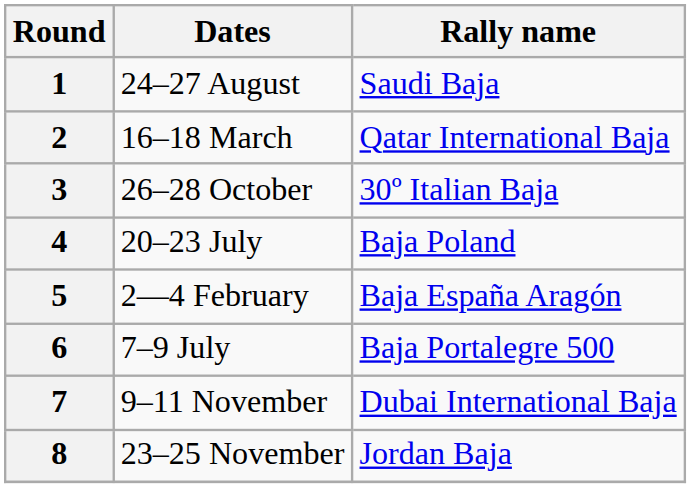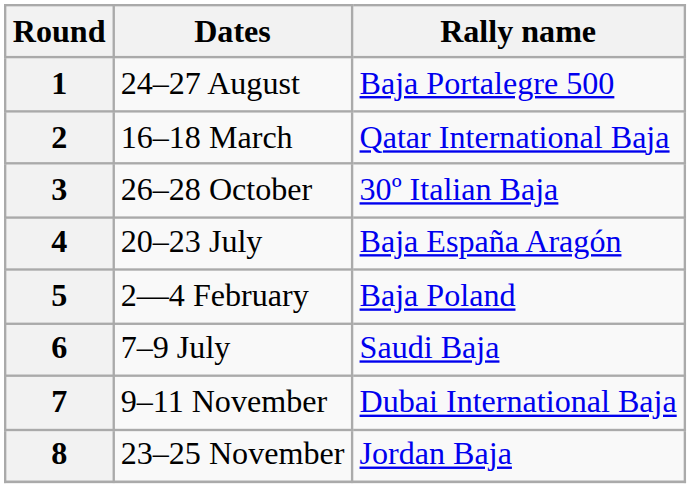1 | Rally name: Saudi Baja -> Baja Portalegre 500
4 | Rally name: Baja Poland -> Baja España Aragón
5 | Rally name: Baja España Aragón -> Baja Poland
6 | Rally name: Baja Portalegre 500 -> Saudi Baja
